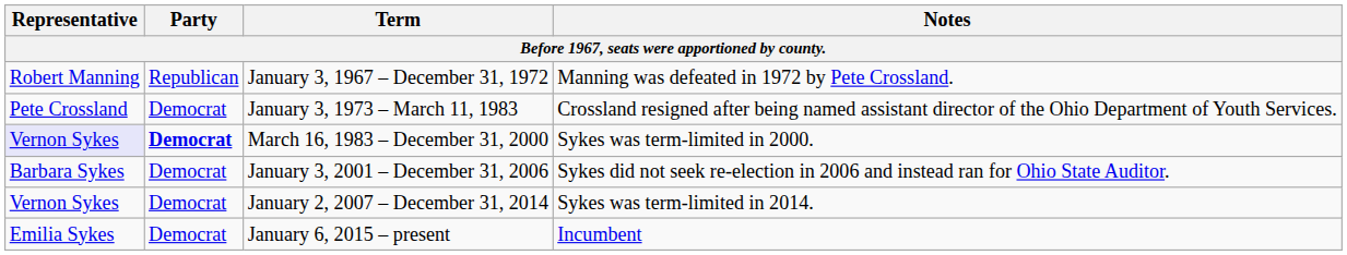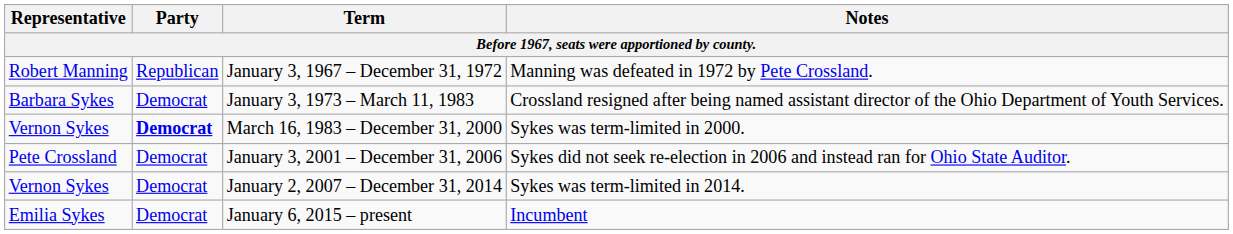January 3, 1973 – March 11, 1983 | Representative: Pete Crossland -> Barbara Sykes
March 16, 1983 – December 31, 2000 | Representative: lavender background -> no background
January 3, 2001 – December 31, 2006 | Representative: Barbara Sykes -> Pete Crossland
